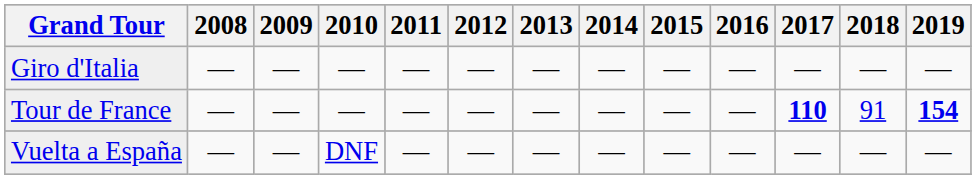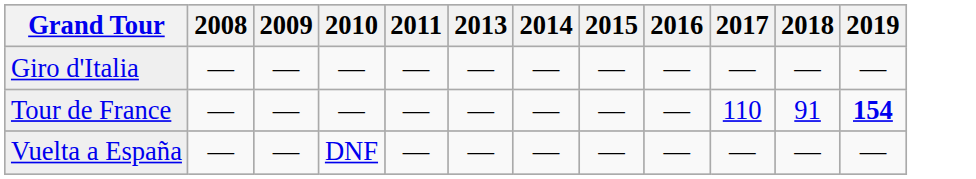- column: 2012 | — | — | —
Tour de France | 2017: bold -> normal
